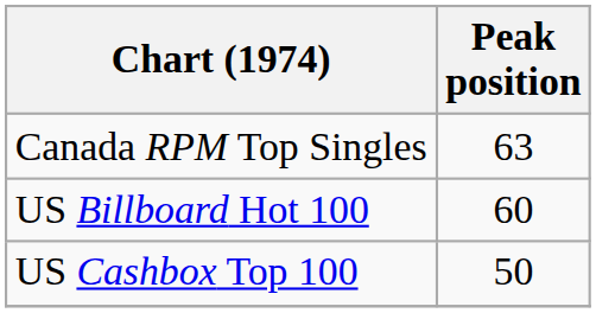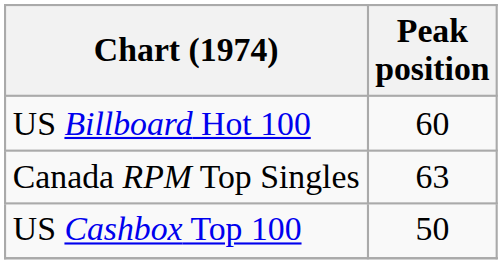rows swapped: Canada RPM Top Singles <-> US Billboard Hot 100
